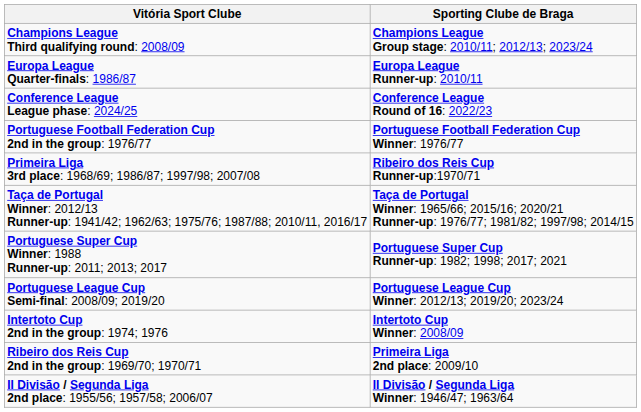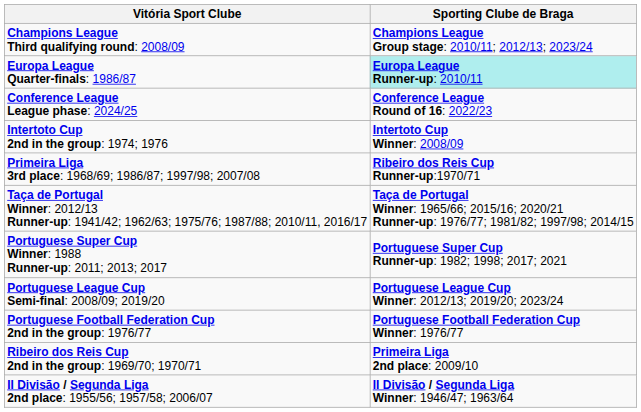Europa League Quarter-finals: 1986/87 | Sporting Clube de Braga: no background -> paleturquoise background
rows swapped: Intertoto Cup 2nd in the group: 1974; 1976 <-> Portuguese Football Federation Cup 2nd in the group: 1976/77
